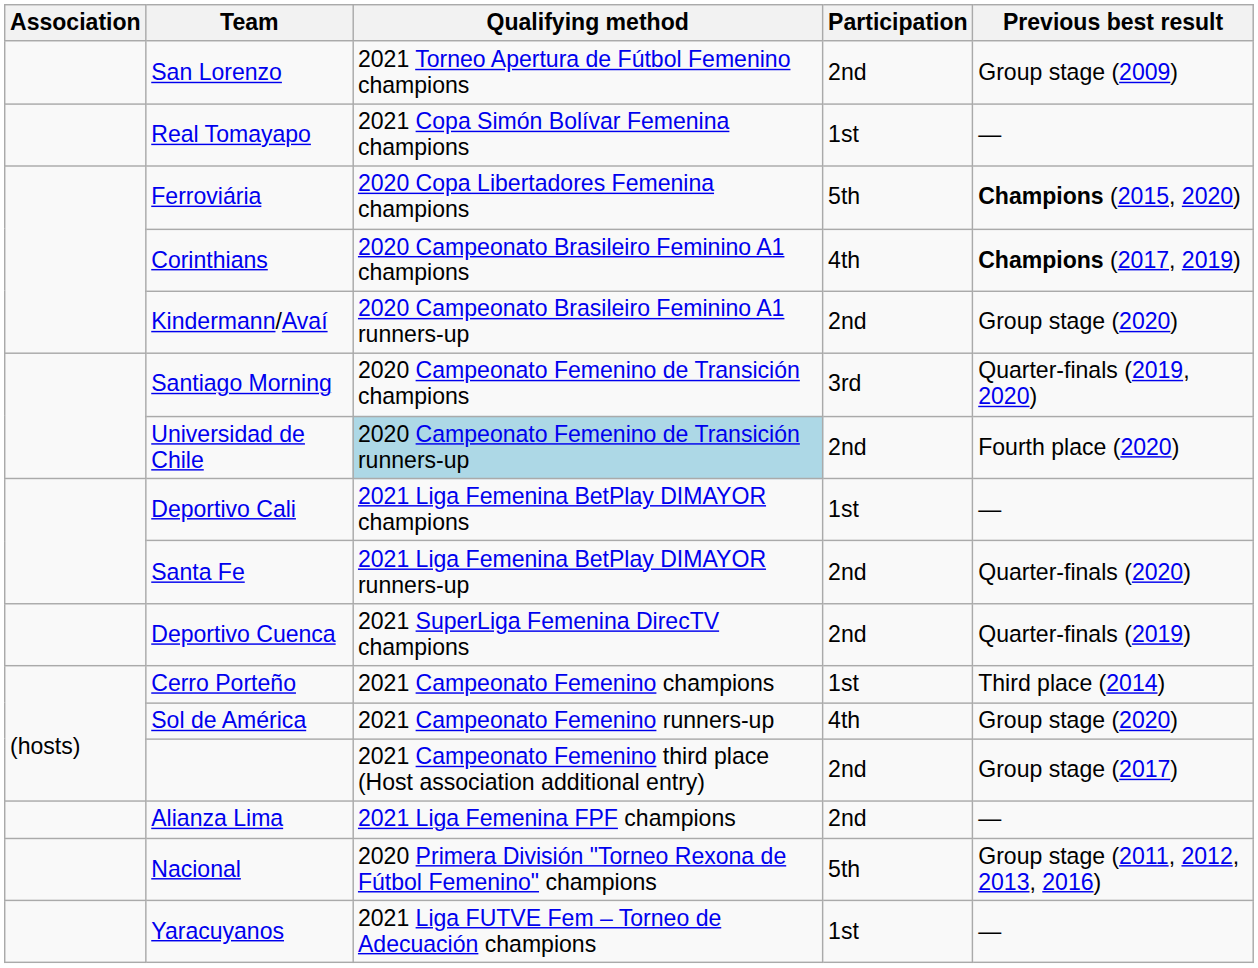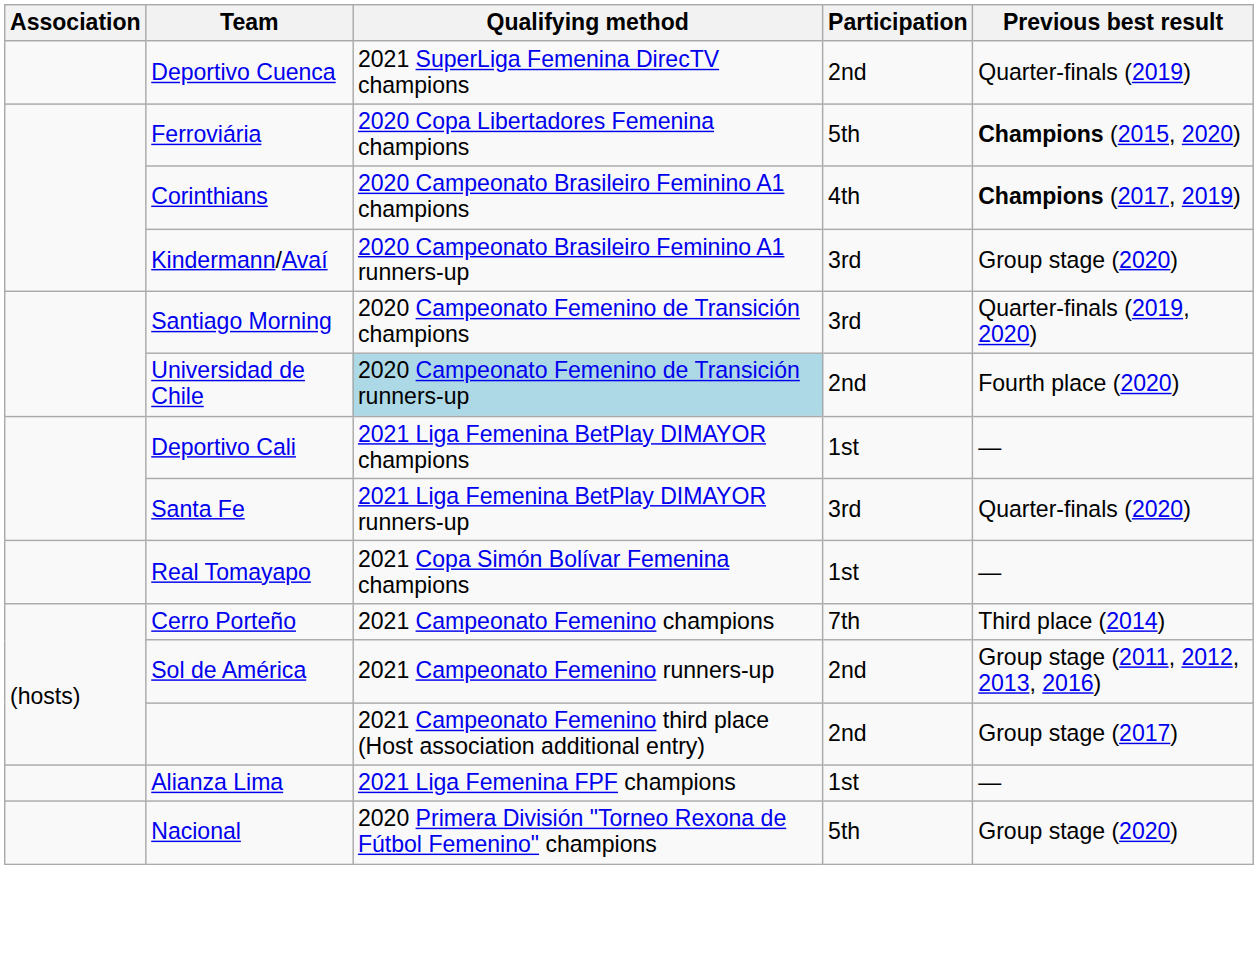- row: San Lorenzo | 2021 Torneo Apertura de Fútbol Femenino champions | 2nd | Group stage (2009)
rows swapped: Real Tomayapo <-> Deportivo Cuenca
Kindermann/Avaí | Participation: 2nd -> 3rd
Santa Fe | Participation: 2nd -> 3rd
Cerro Porteño | Participation: 1st -> 7th
Sol de América | Participation: 4th -> 2nd
Sol de América | Previous best result: Group stage (2020) -> Group stage (2011, 2012, 2013, 2016)
Alianza Lima | Participation: 2nd -> 1st
Nacional | Previous best result: Group stage (2011, 2012, 2013, 2016) -> Group stage (2020)
- row: Yaracuyanos | 2021 Liga FUTVE Fem – Torneo de Adecuación champions | 1st | —
